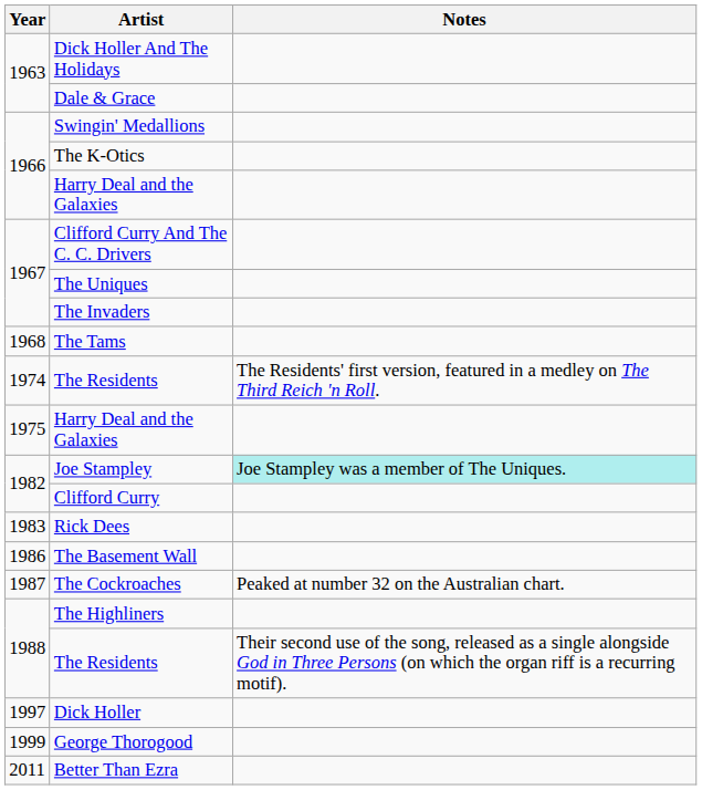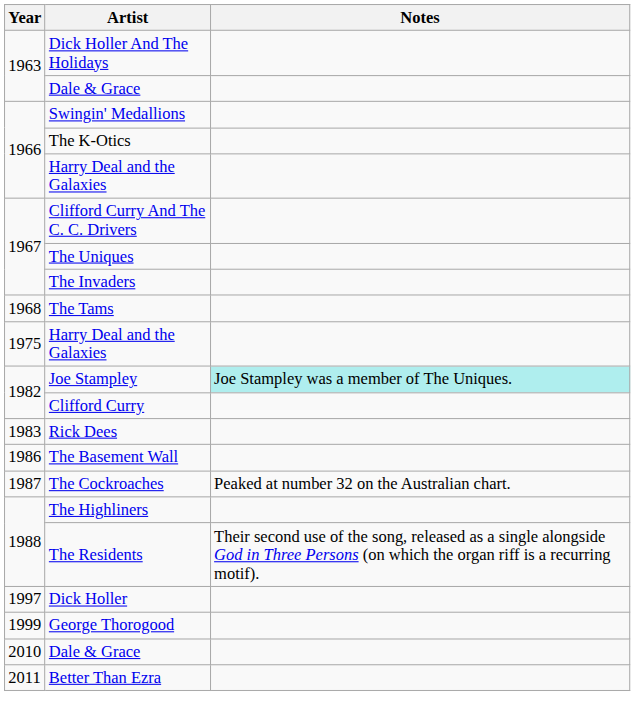- row: 1974 | The Residents | The Residents' first version, featured in a medley on The Third Reich 'n Roll.
+ row: 2010 | Dale & Grace
